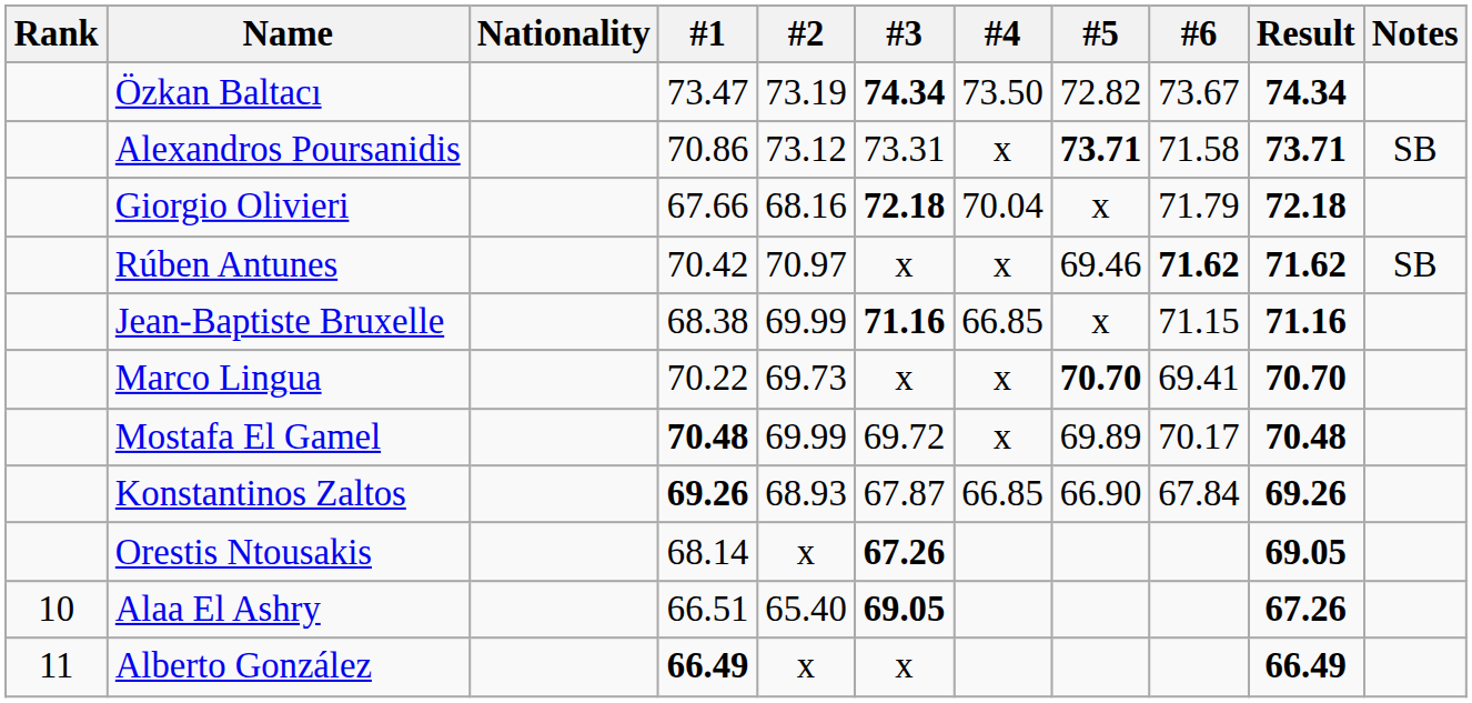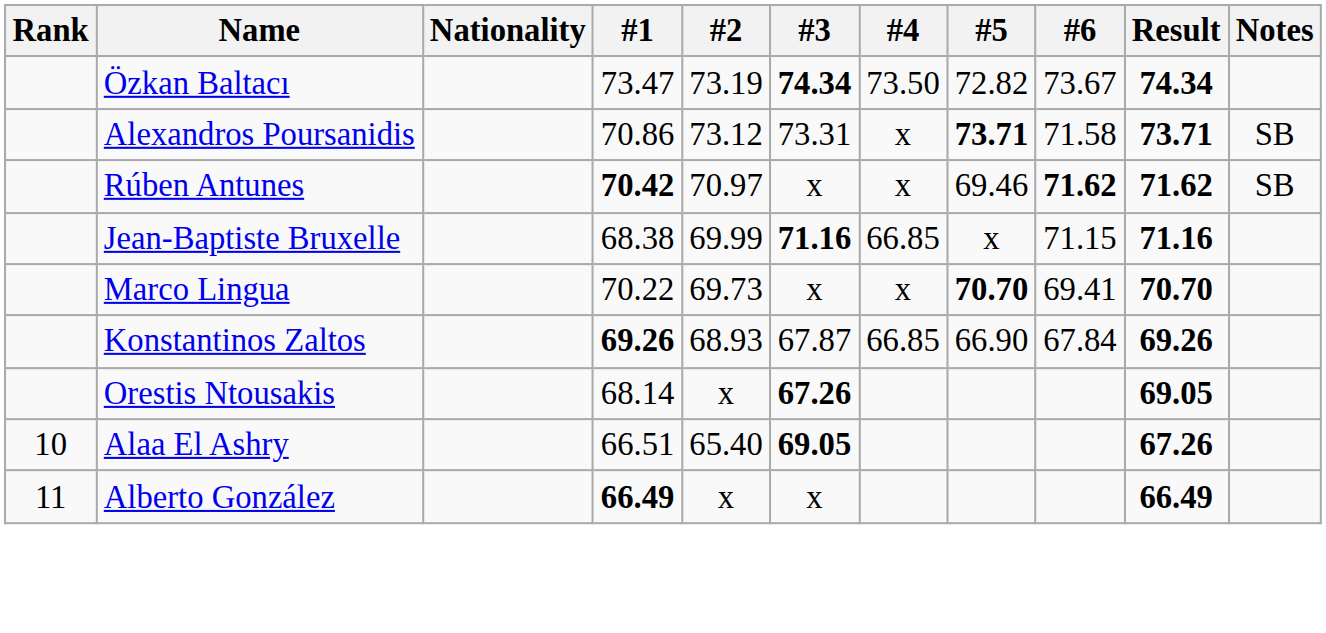- row: Giorgio Olivieri | 67.66 | 68.16 | 72.18 | 70.04 | x | 71.79 | 72.18
Rúben Antunes | #1: normal -> bold
- row: Mostafa El Gamel | 70.48 | 69.99 | 69.72 | x | 69.89 | 70.17 | 70.48
